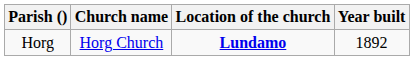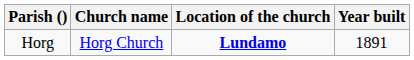Horg | Year built: 1892 -> 1891
